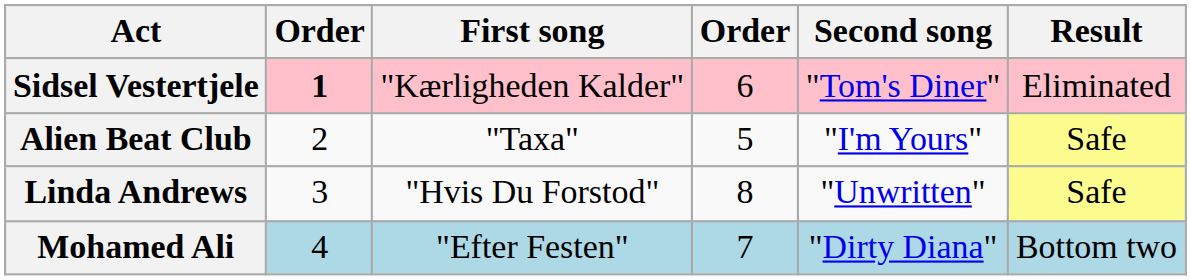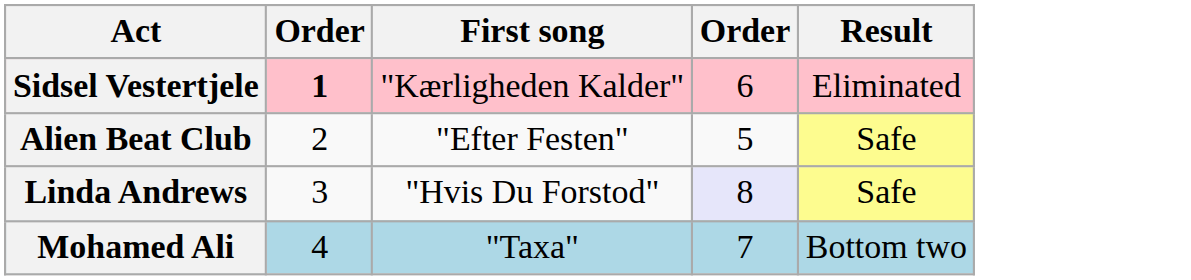- column: Second song | "Tom's Diner" | "I'm Yours" | "Unwritten" | "Dirty Diana"
Alien Beat Club | First song: "Taxa" -> "Efter Festen"
Linda Andrews | column 4: no background -> lavender background
Mohamed Ali | First song: "Efter Festen" -> "Taxa"
